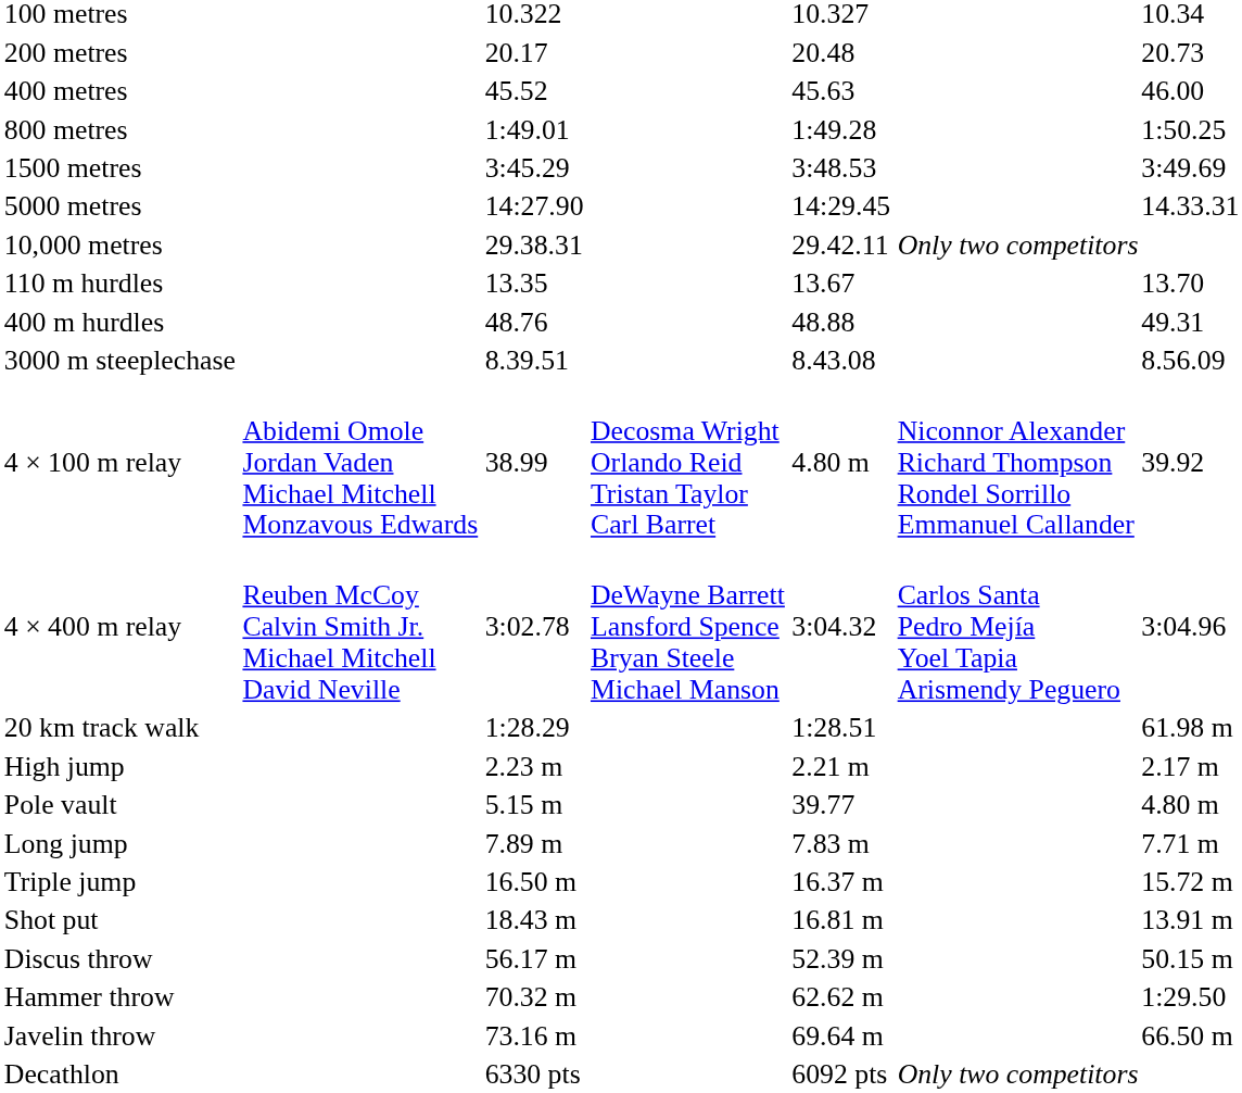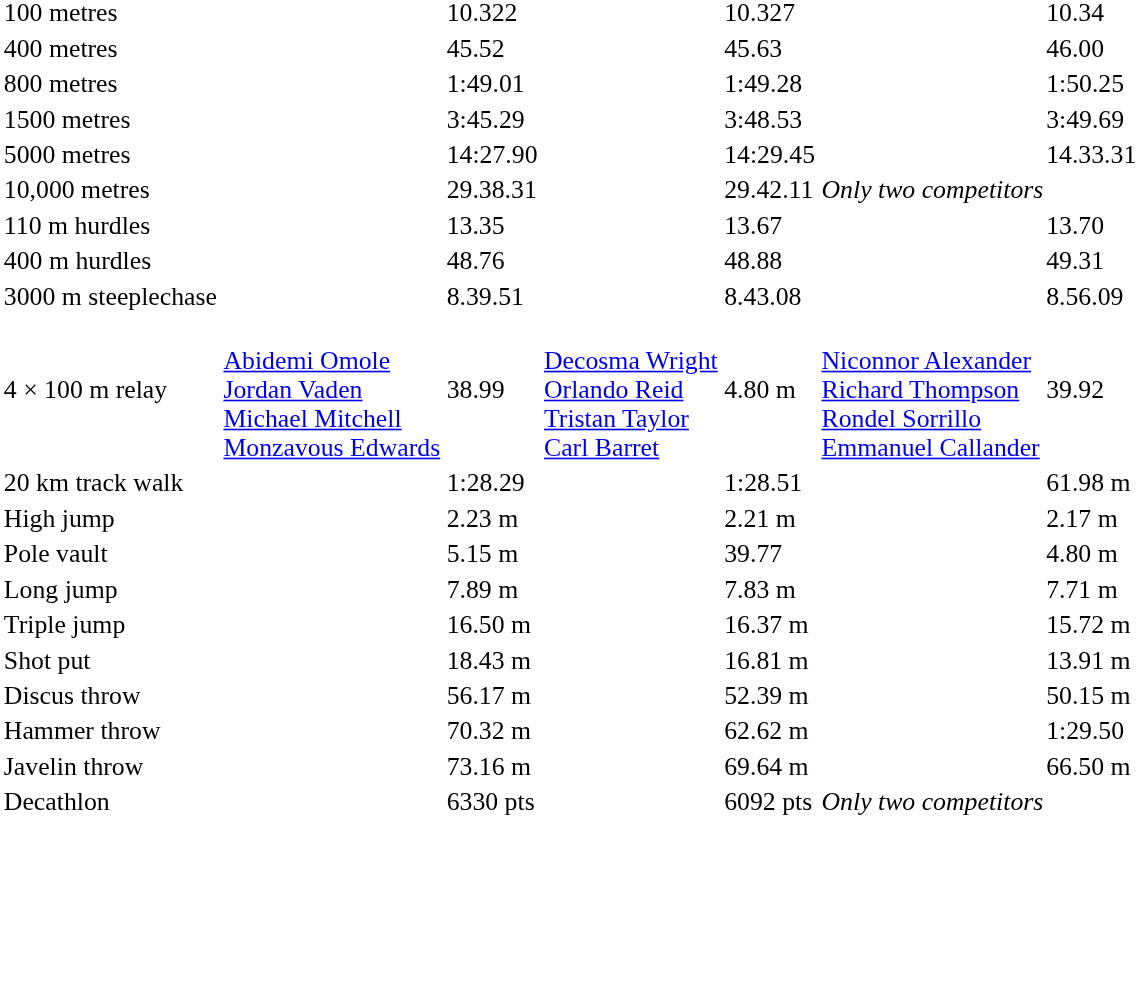- row: 200 metres | 20.17 | 20.48 | 20.73
- row: 4 × 400 m relay | Reuben McCoy Calvin Smith Jr. Michael Mitchell David Neville | 3:02.78 | DeWayne Barrett Lansford Spence Bryan Steele Michael Manson | 3:04.32 | Carlos Santa Pedro Mejía Yoel Tapia Arismendy Peguero | 3:04.96
